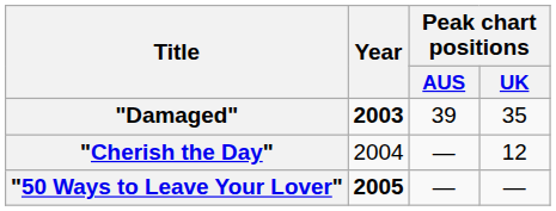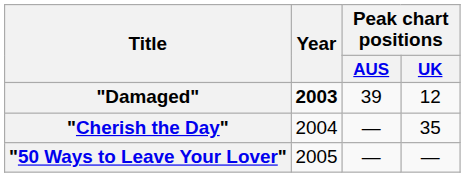"Damaged" | Peak chart positions / UK: 35 -> 12
"Cherish the Day" | Peak chart positions / UK: 12 -> 35
"50 Ways to Leave Your Lover" | Year: bold -> normal
